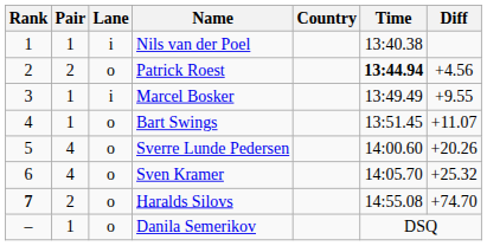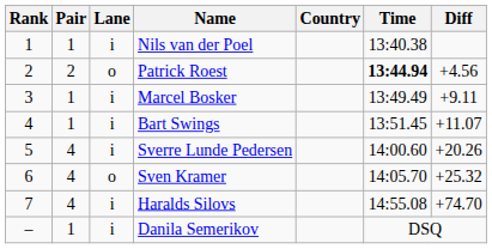Marcel Bosker | Diff: +9.55 -> +9.11
Bart Swings | Lane: o -> i
Sverre Lunde Pedersen | Lane: o -> i
Haralds Silovs | Rank: bold -> normal
Haralds Silovs | Pair: 2 -> 4
Haralds Silovs | Lane: o -> i
Danila Semerikov | Lane: o -> i
